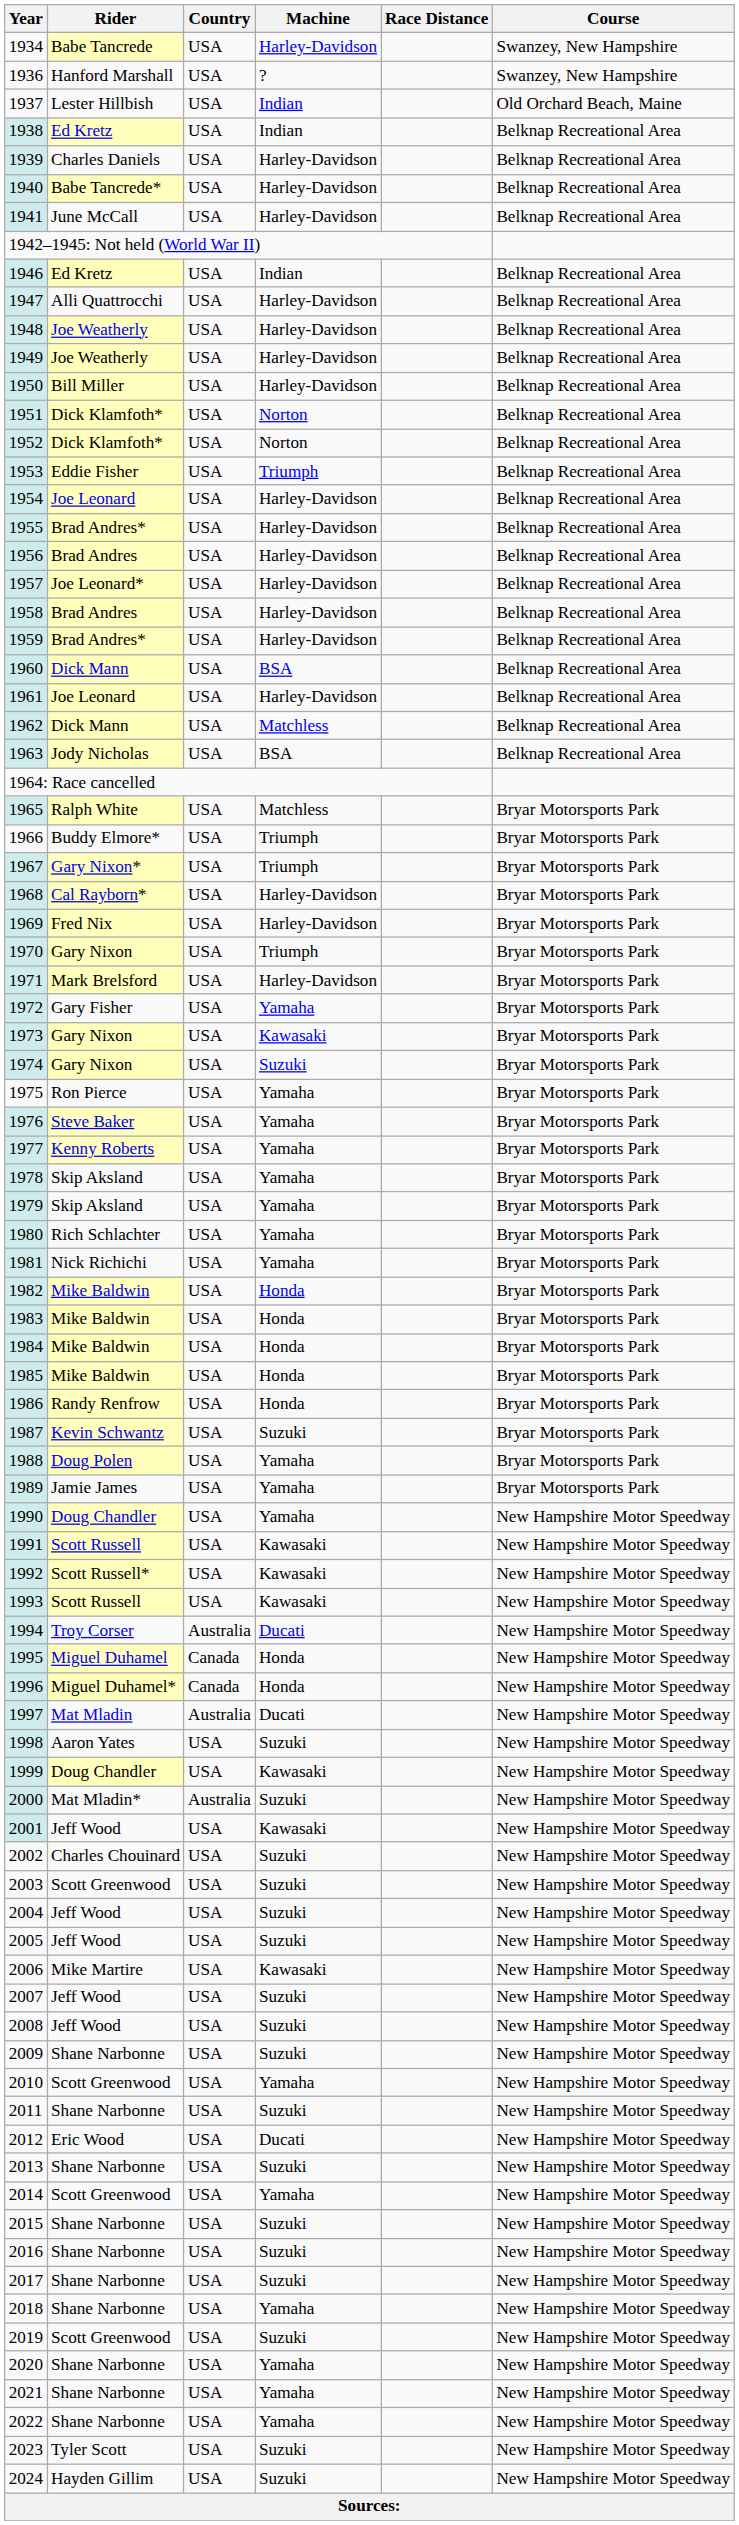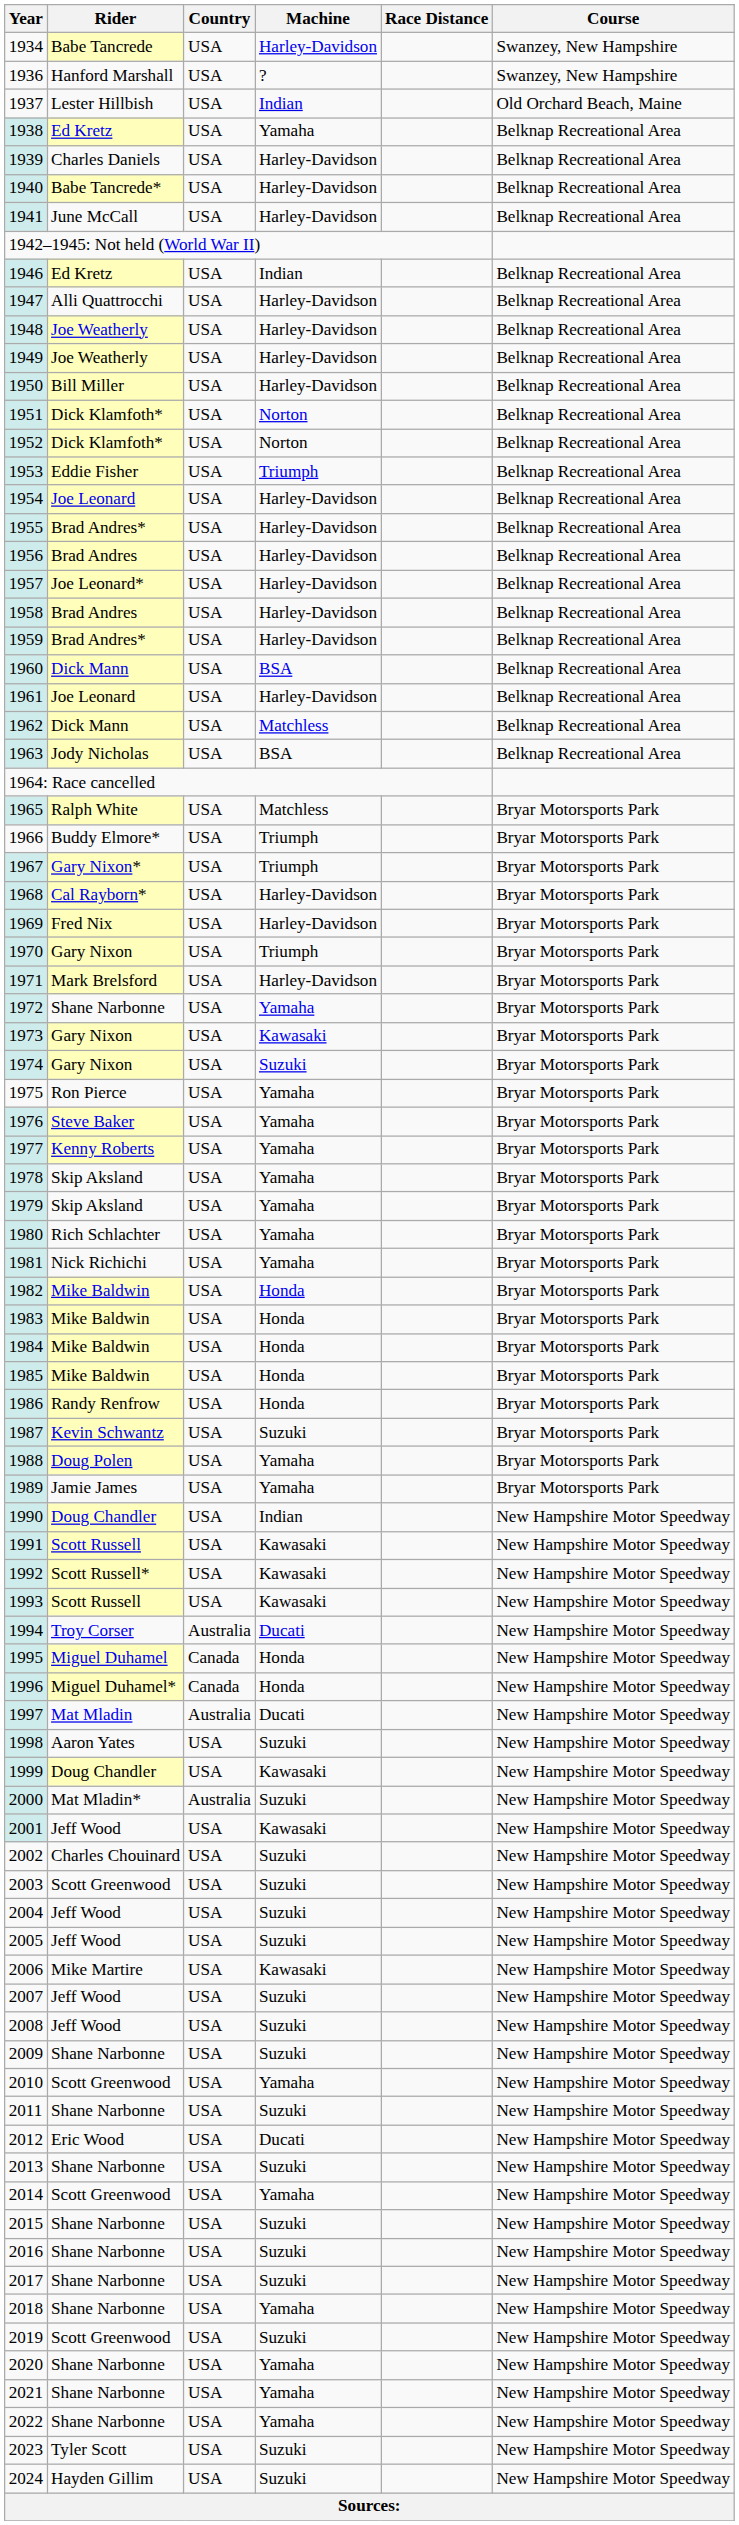1938 | Machine: Indian -> Yamaha
1972 | Rider: Gary Fisher -> Shane Narbonne
1990 | Machine: Yamaha -> Indian
